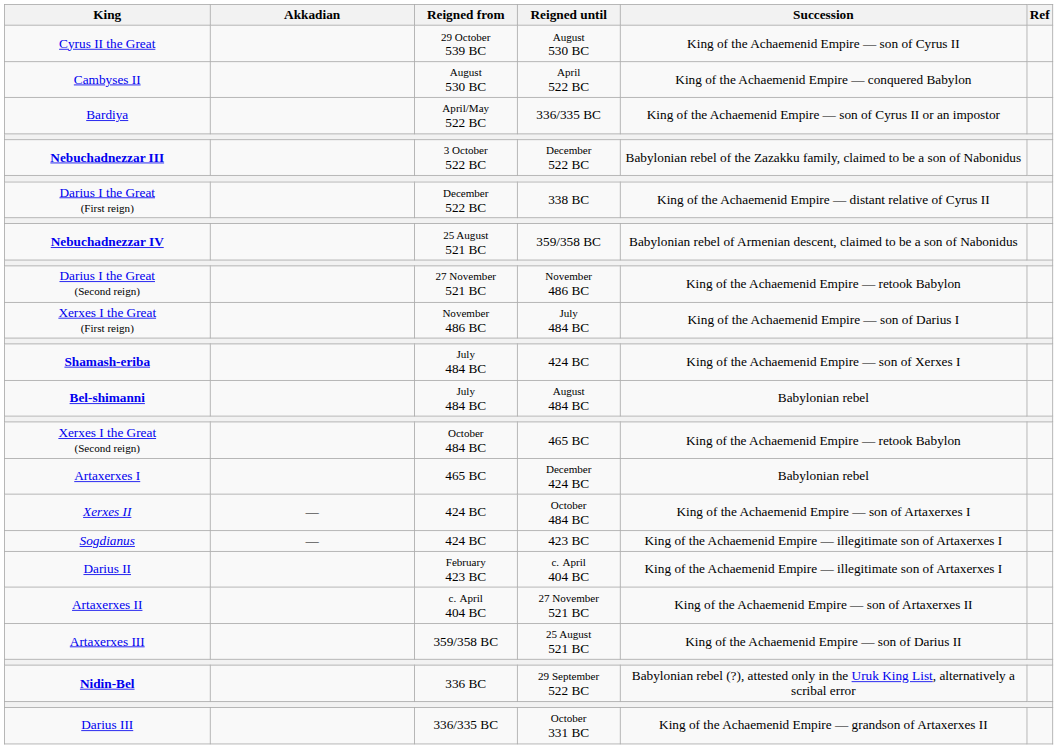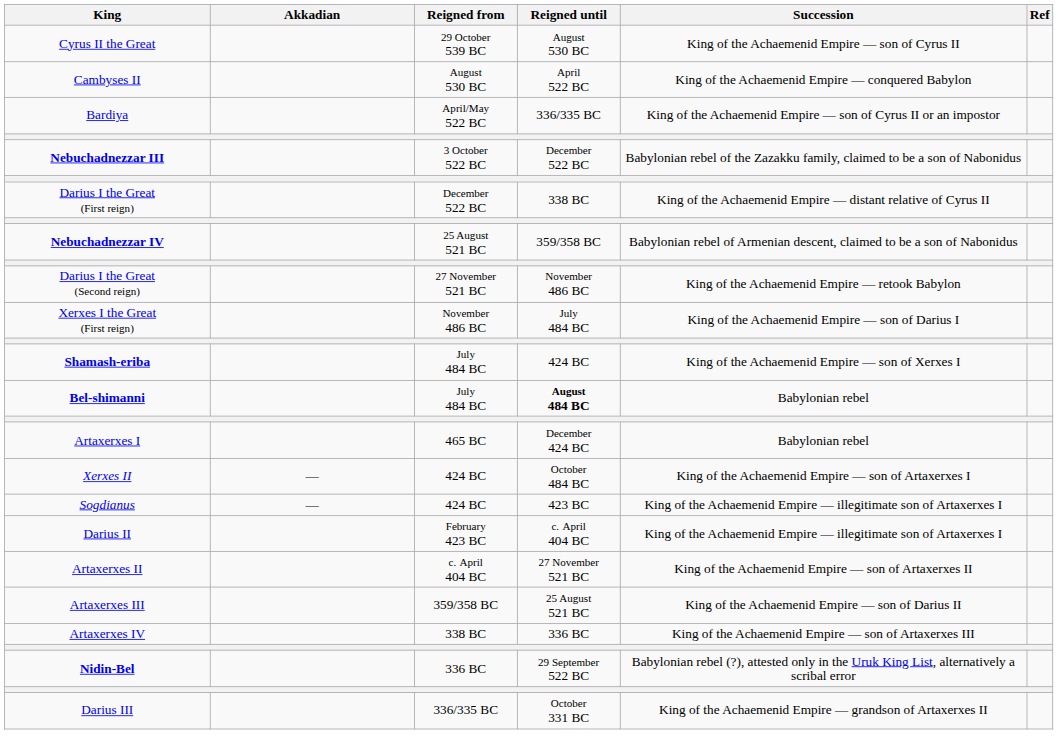Bel-shimanni | Reigned until: normal -> bold
- row: Xerxes I the Great (Second reign) | October 484 BC | 465 BC | King of the Achaemenid Empire — retook Babylon
+ row: Artaxerxes IV | 338 BC | 336 BC | King of the Achaemenid Empire — son of Artaxerxes III
